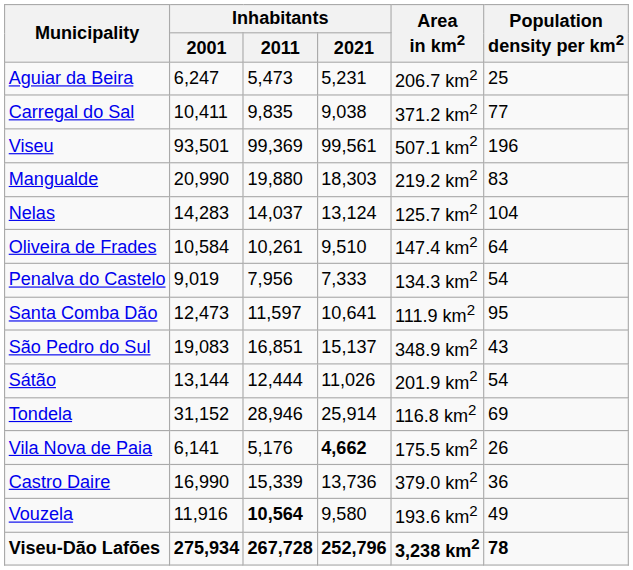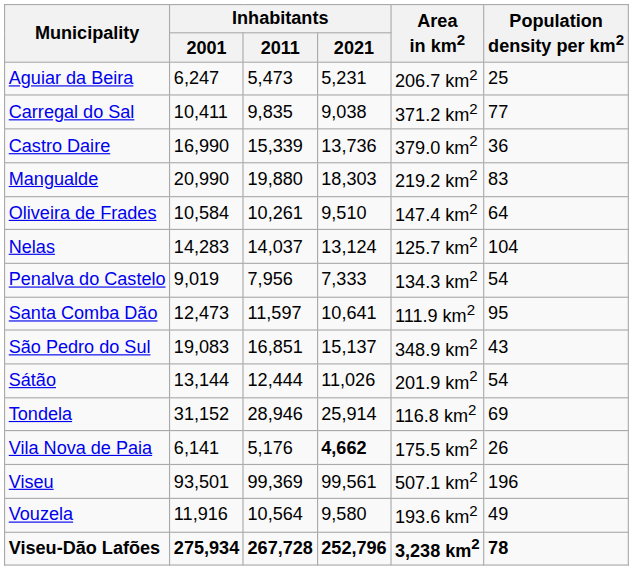rows swapped: Castro Daire <-> Viseu
rows swapped: Nelas <-> Oliveira de Frades
Vouzela | Inhabitants / 2011: bold -> normal
